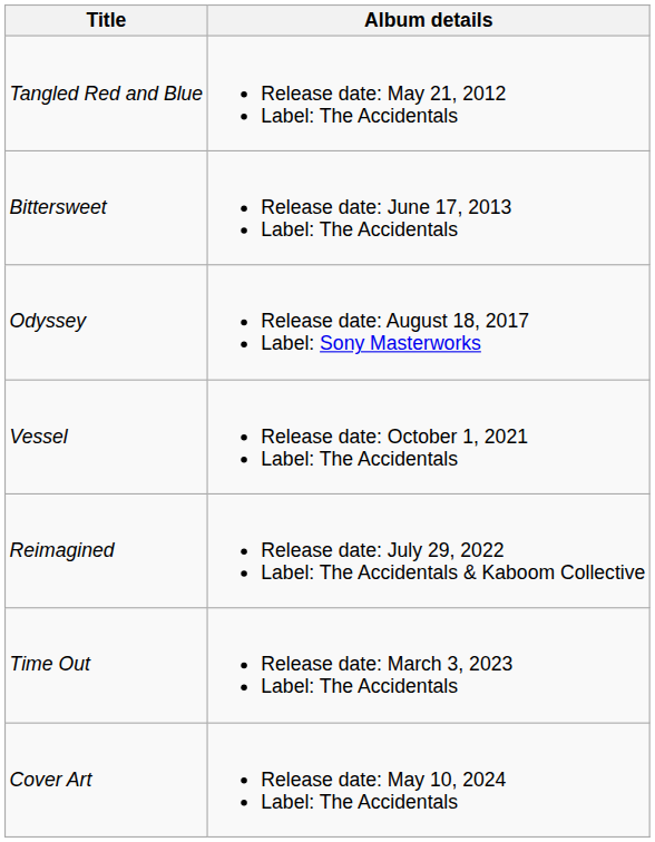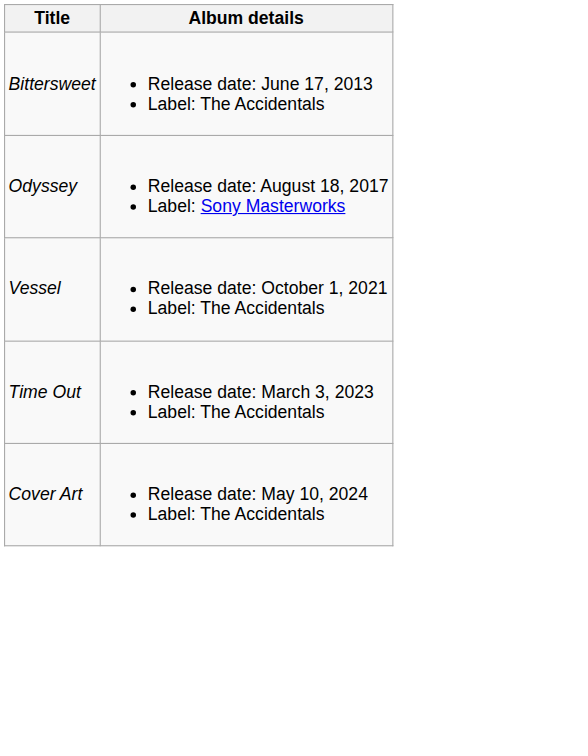- row: Tangled Red and Blue | Release date: May 21, 2012 Label: The Accidentals
- row: Reimagined | Release date: July 29, 2022 Label: The Accidentals & Kaboom Collective
